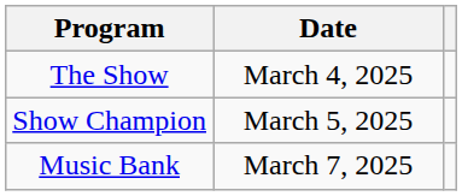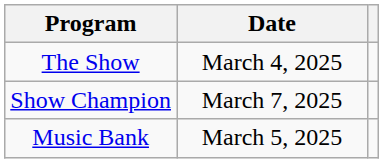Show Champion | Date: March 5, 2025 -> March 7, 2025
Music Bank | Date: March 7, 2025 -> March 5, 2025
